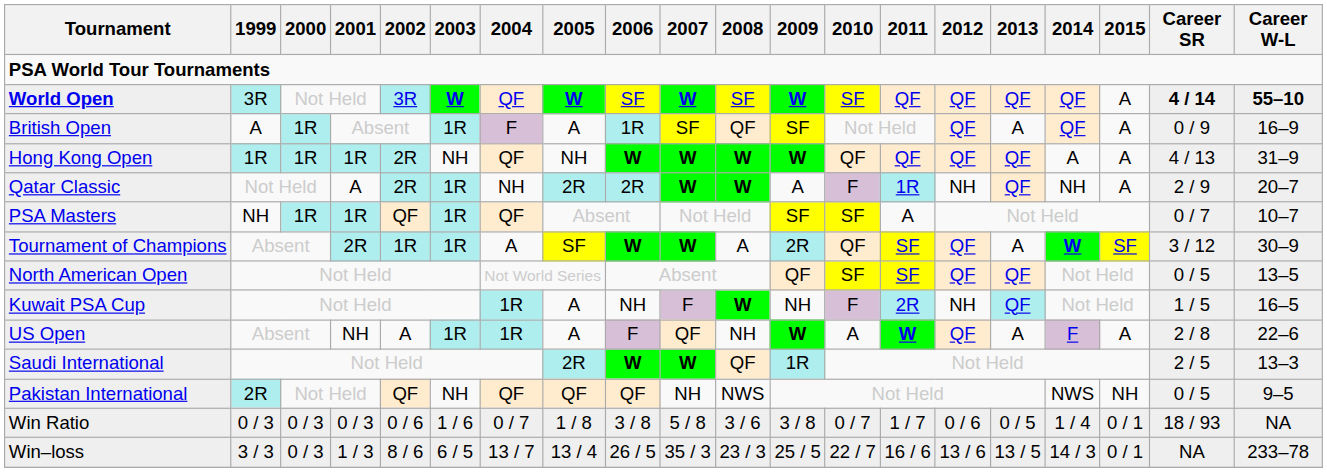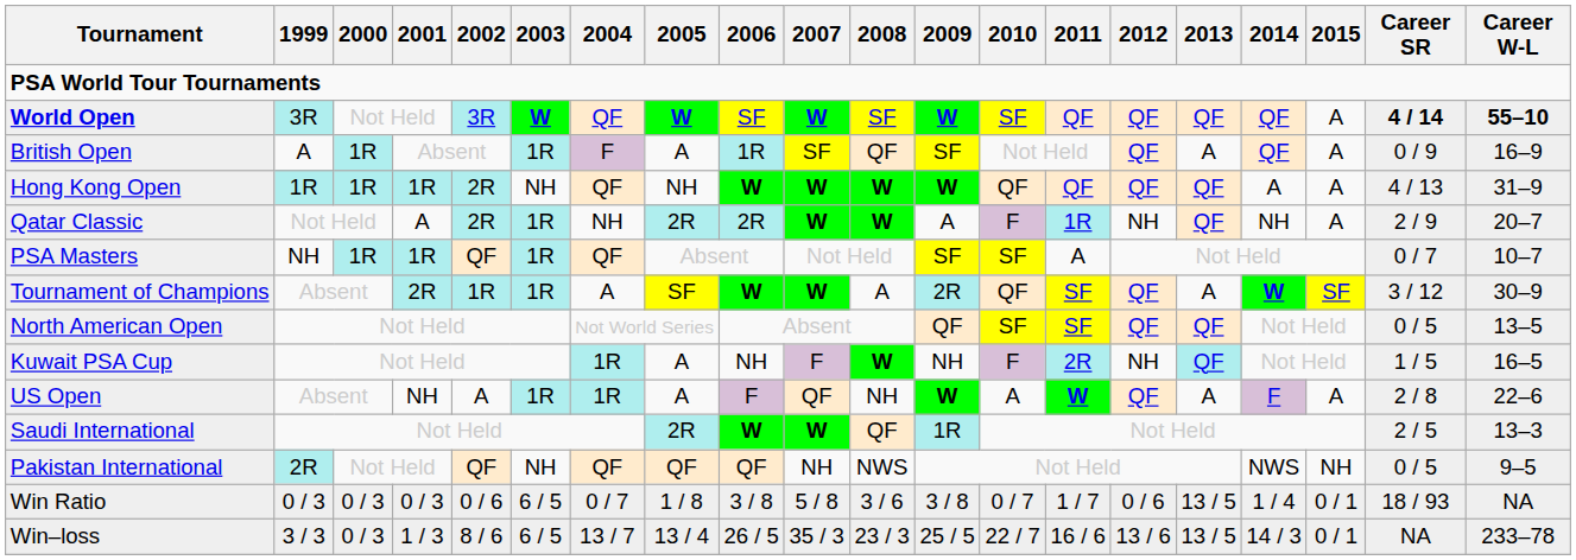Win Ratio | 2003: 1 / 6 -> 6 / 5
Win Ratio | 2013: 0 / 5 -> 13 / 5
